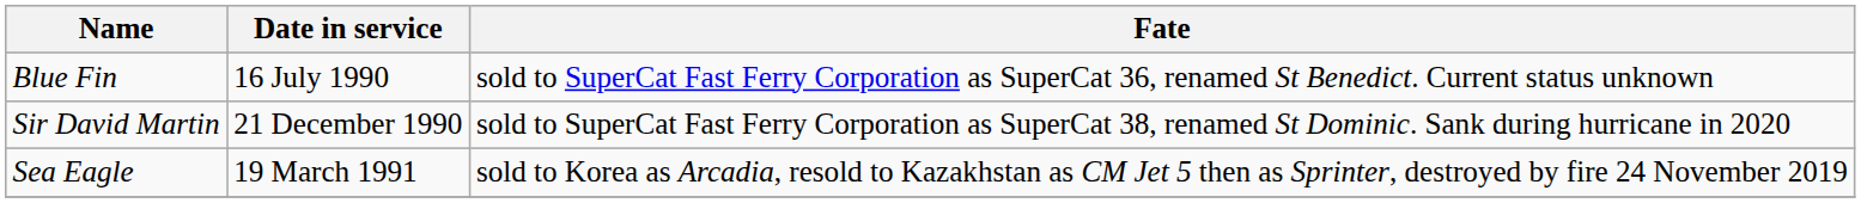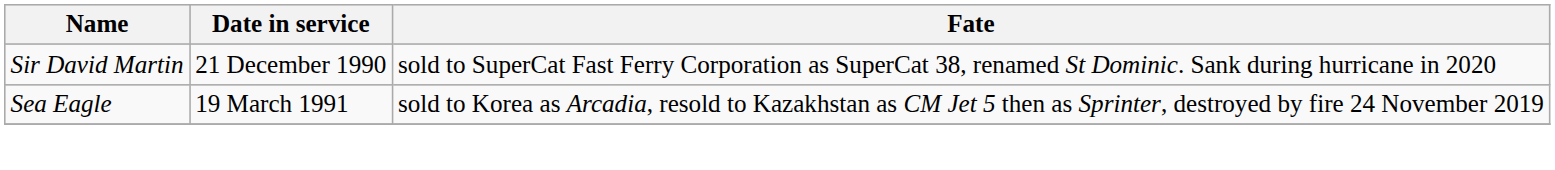- row: Blue Fin | 16 July 1990 | sold to SuperCat Fast Ferry Corporation as SuperCat 36, renamed St Benedict. Current status unknown
